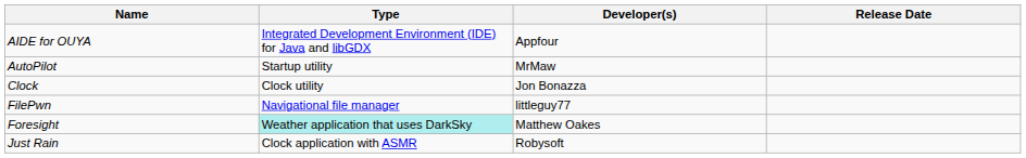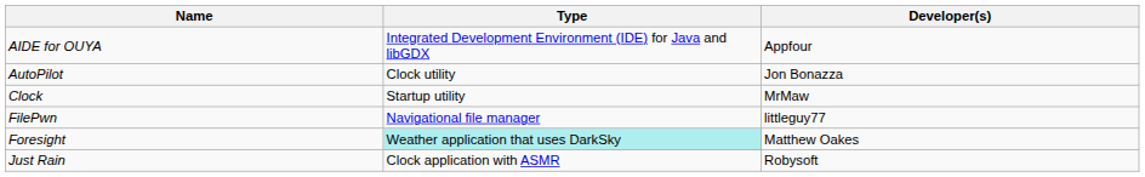- column: Release Date
AutoPilot | Type: Startup utility -> Clock utility
AutoPilot | Developer(s): MrMaw -> Jon Bonazza
Clock | Type: Clock utility -> Startup utility
Clock | Developer(s): Jon Bonazza -> MrMaw
